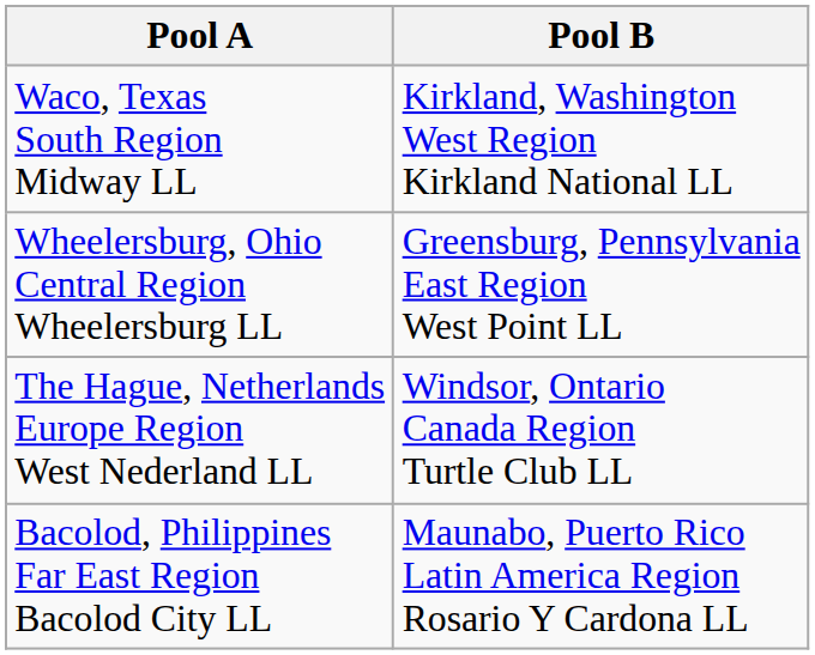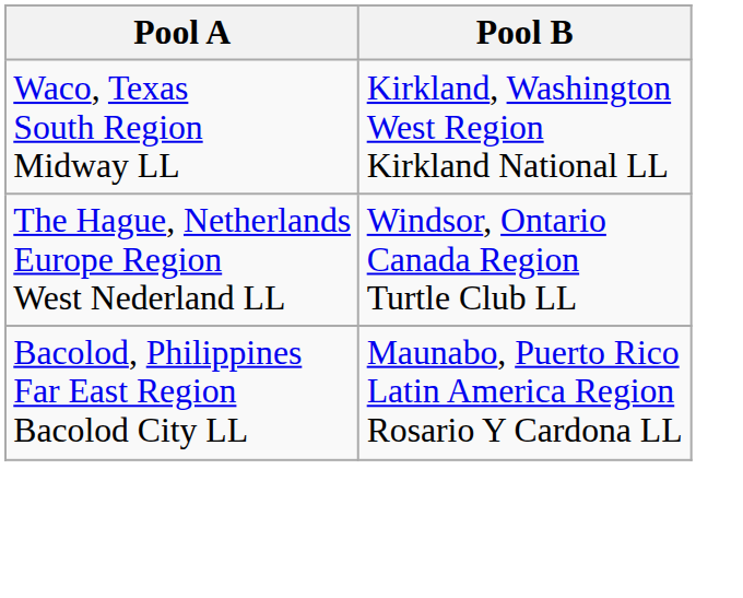- row: Wheelersburg, Ohio Central Region Wheelersburg LL | Greensburg, Pennsylvania East Region West Point LL
